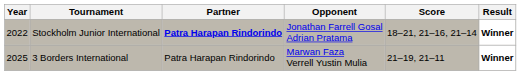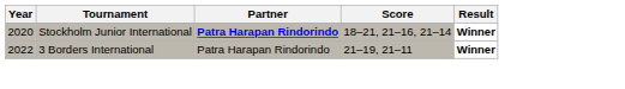- column: Opponent | Jonathan Farrell Gosal Adrian Pratama | Marwan Faza Verrell Yustin Mulia
Stockholm Junior International | Year: 2022 -> 2020
3 Borders International | Year: 2025 -> 2022
